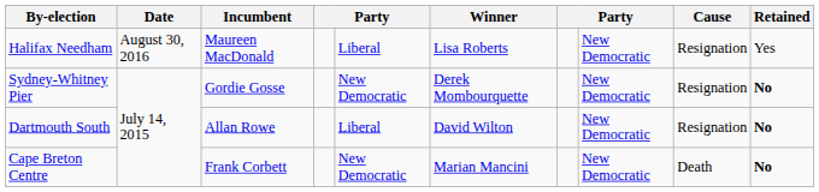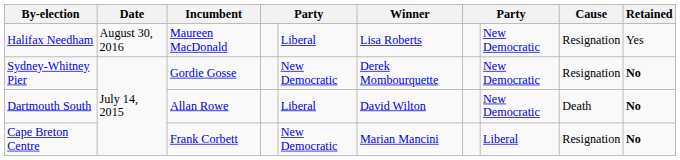Dartmouth South | Cause: Resignation -> Death
Cape Breton Centre | column 8: New Democratic -> Liberal
Cape Breton Centre | Cause: Death -> Resignation
